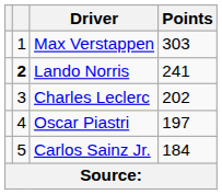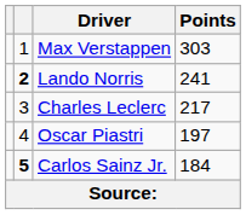Charles Leclerc | Points: 202 -> 217
Carlos Sainz Jr. | column 2: normal -> bold
